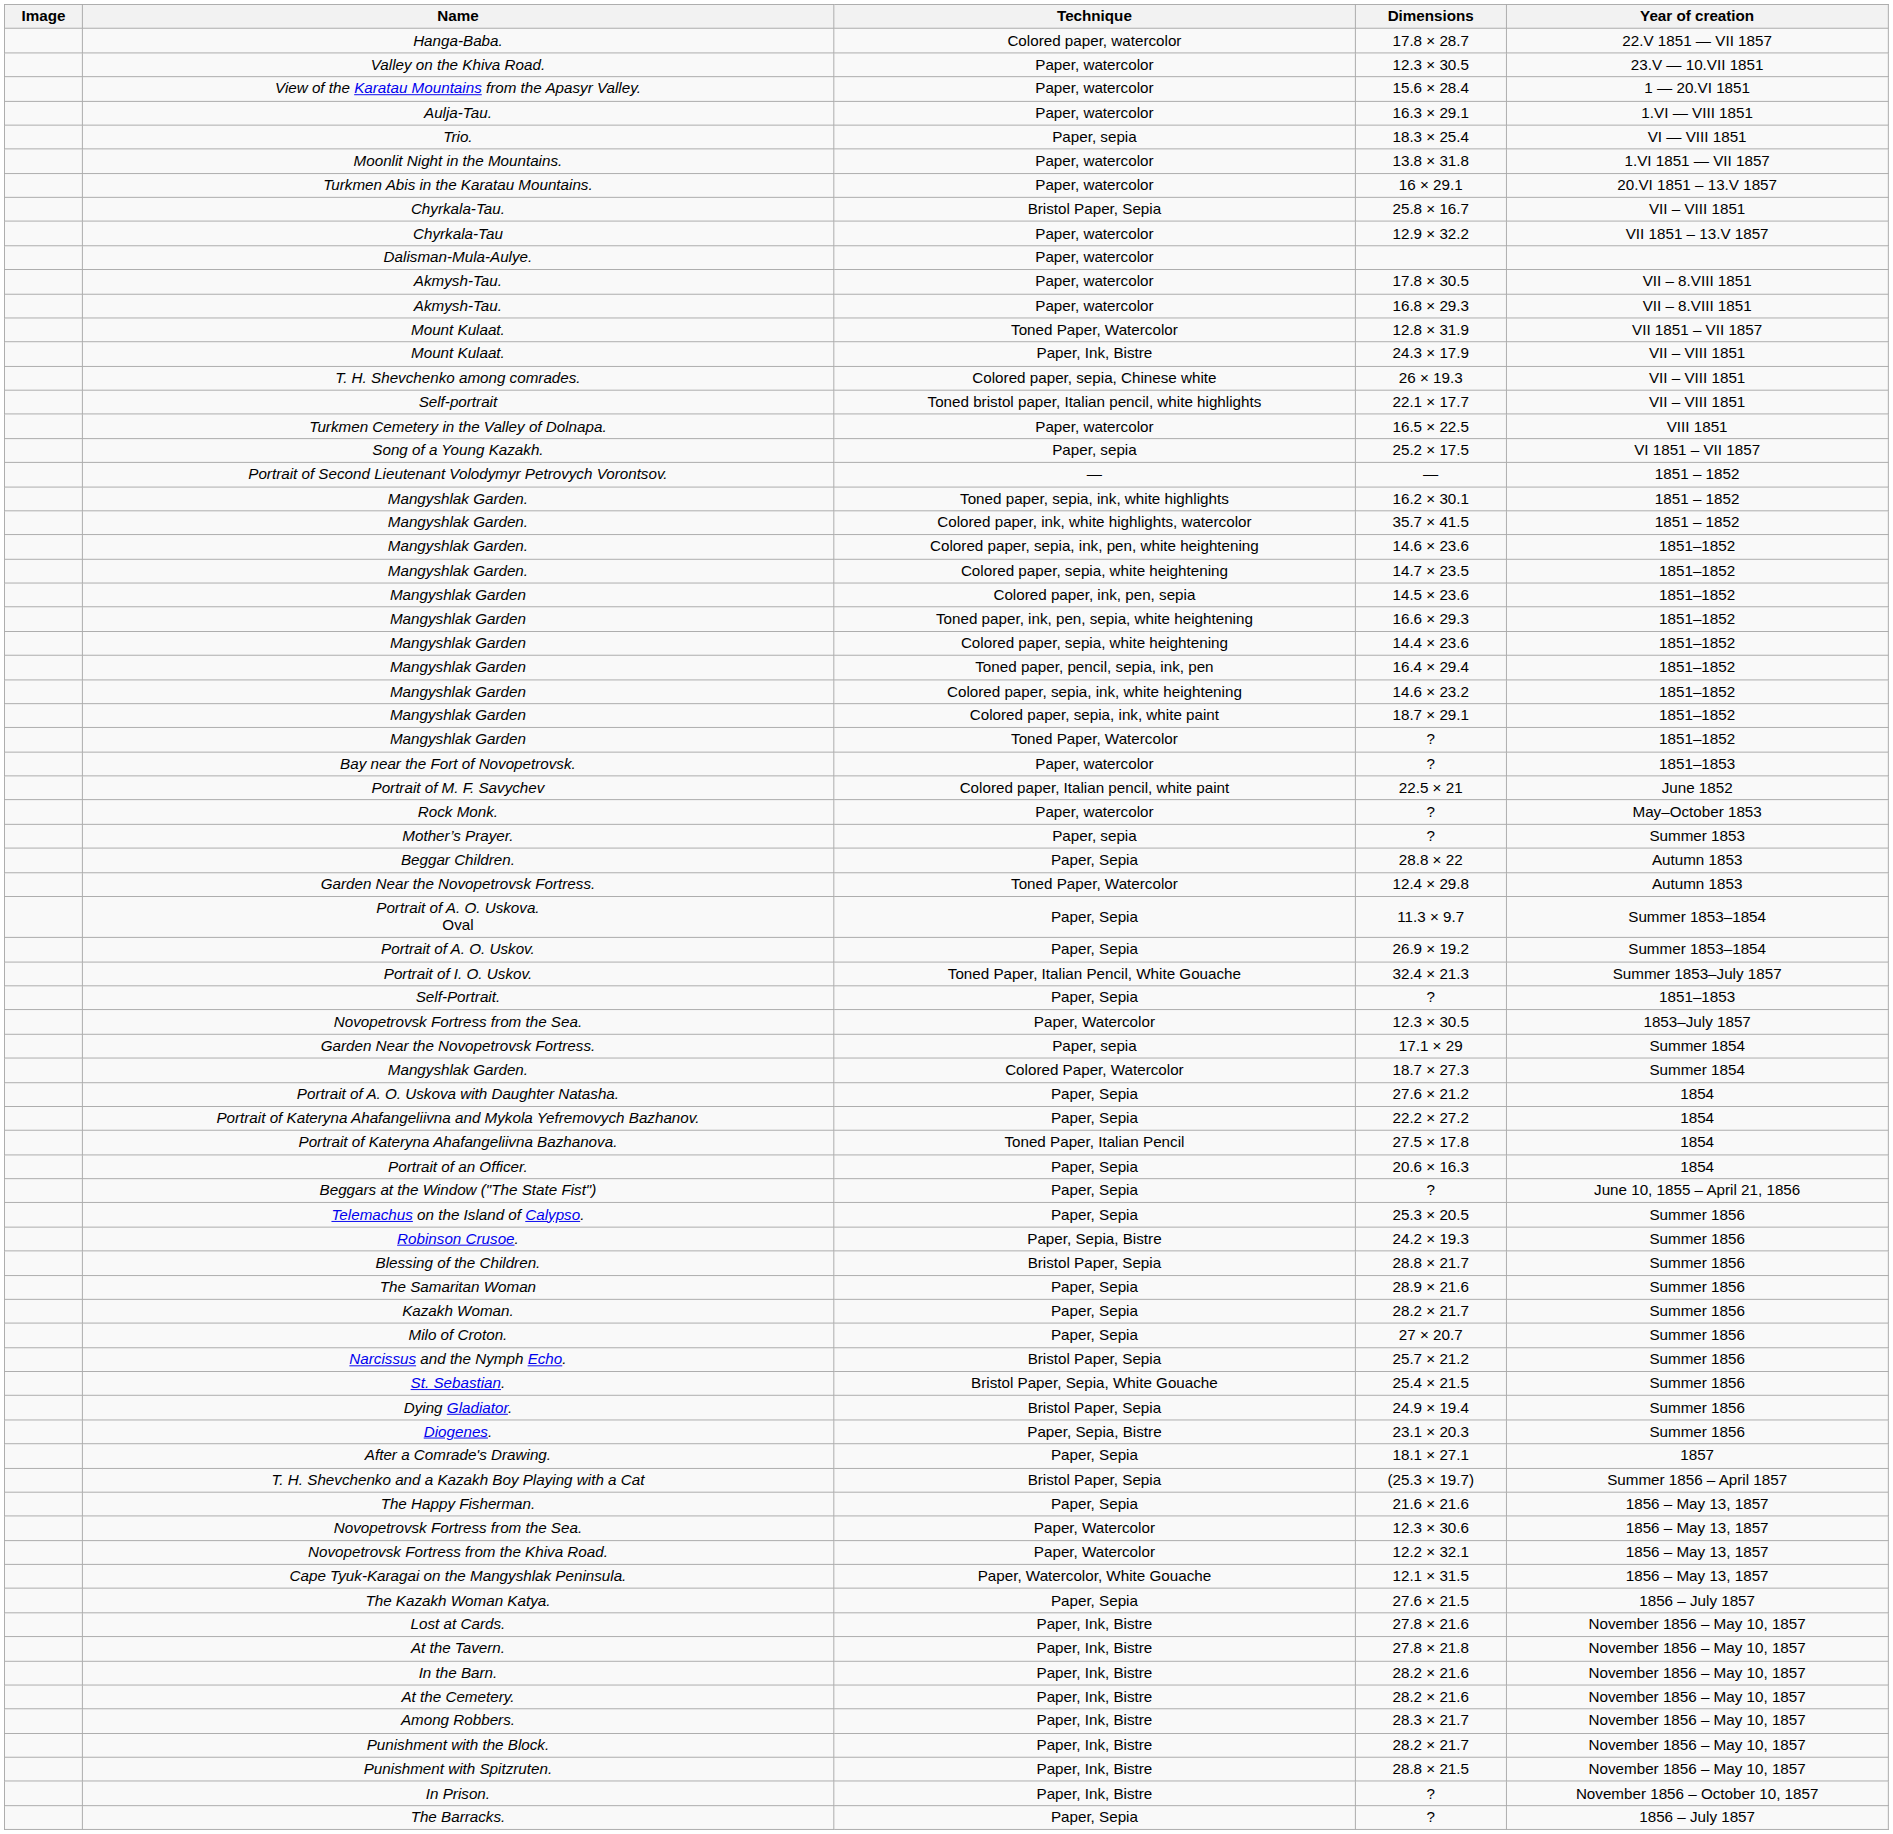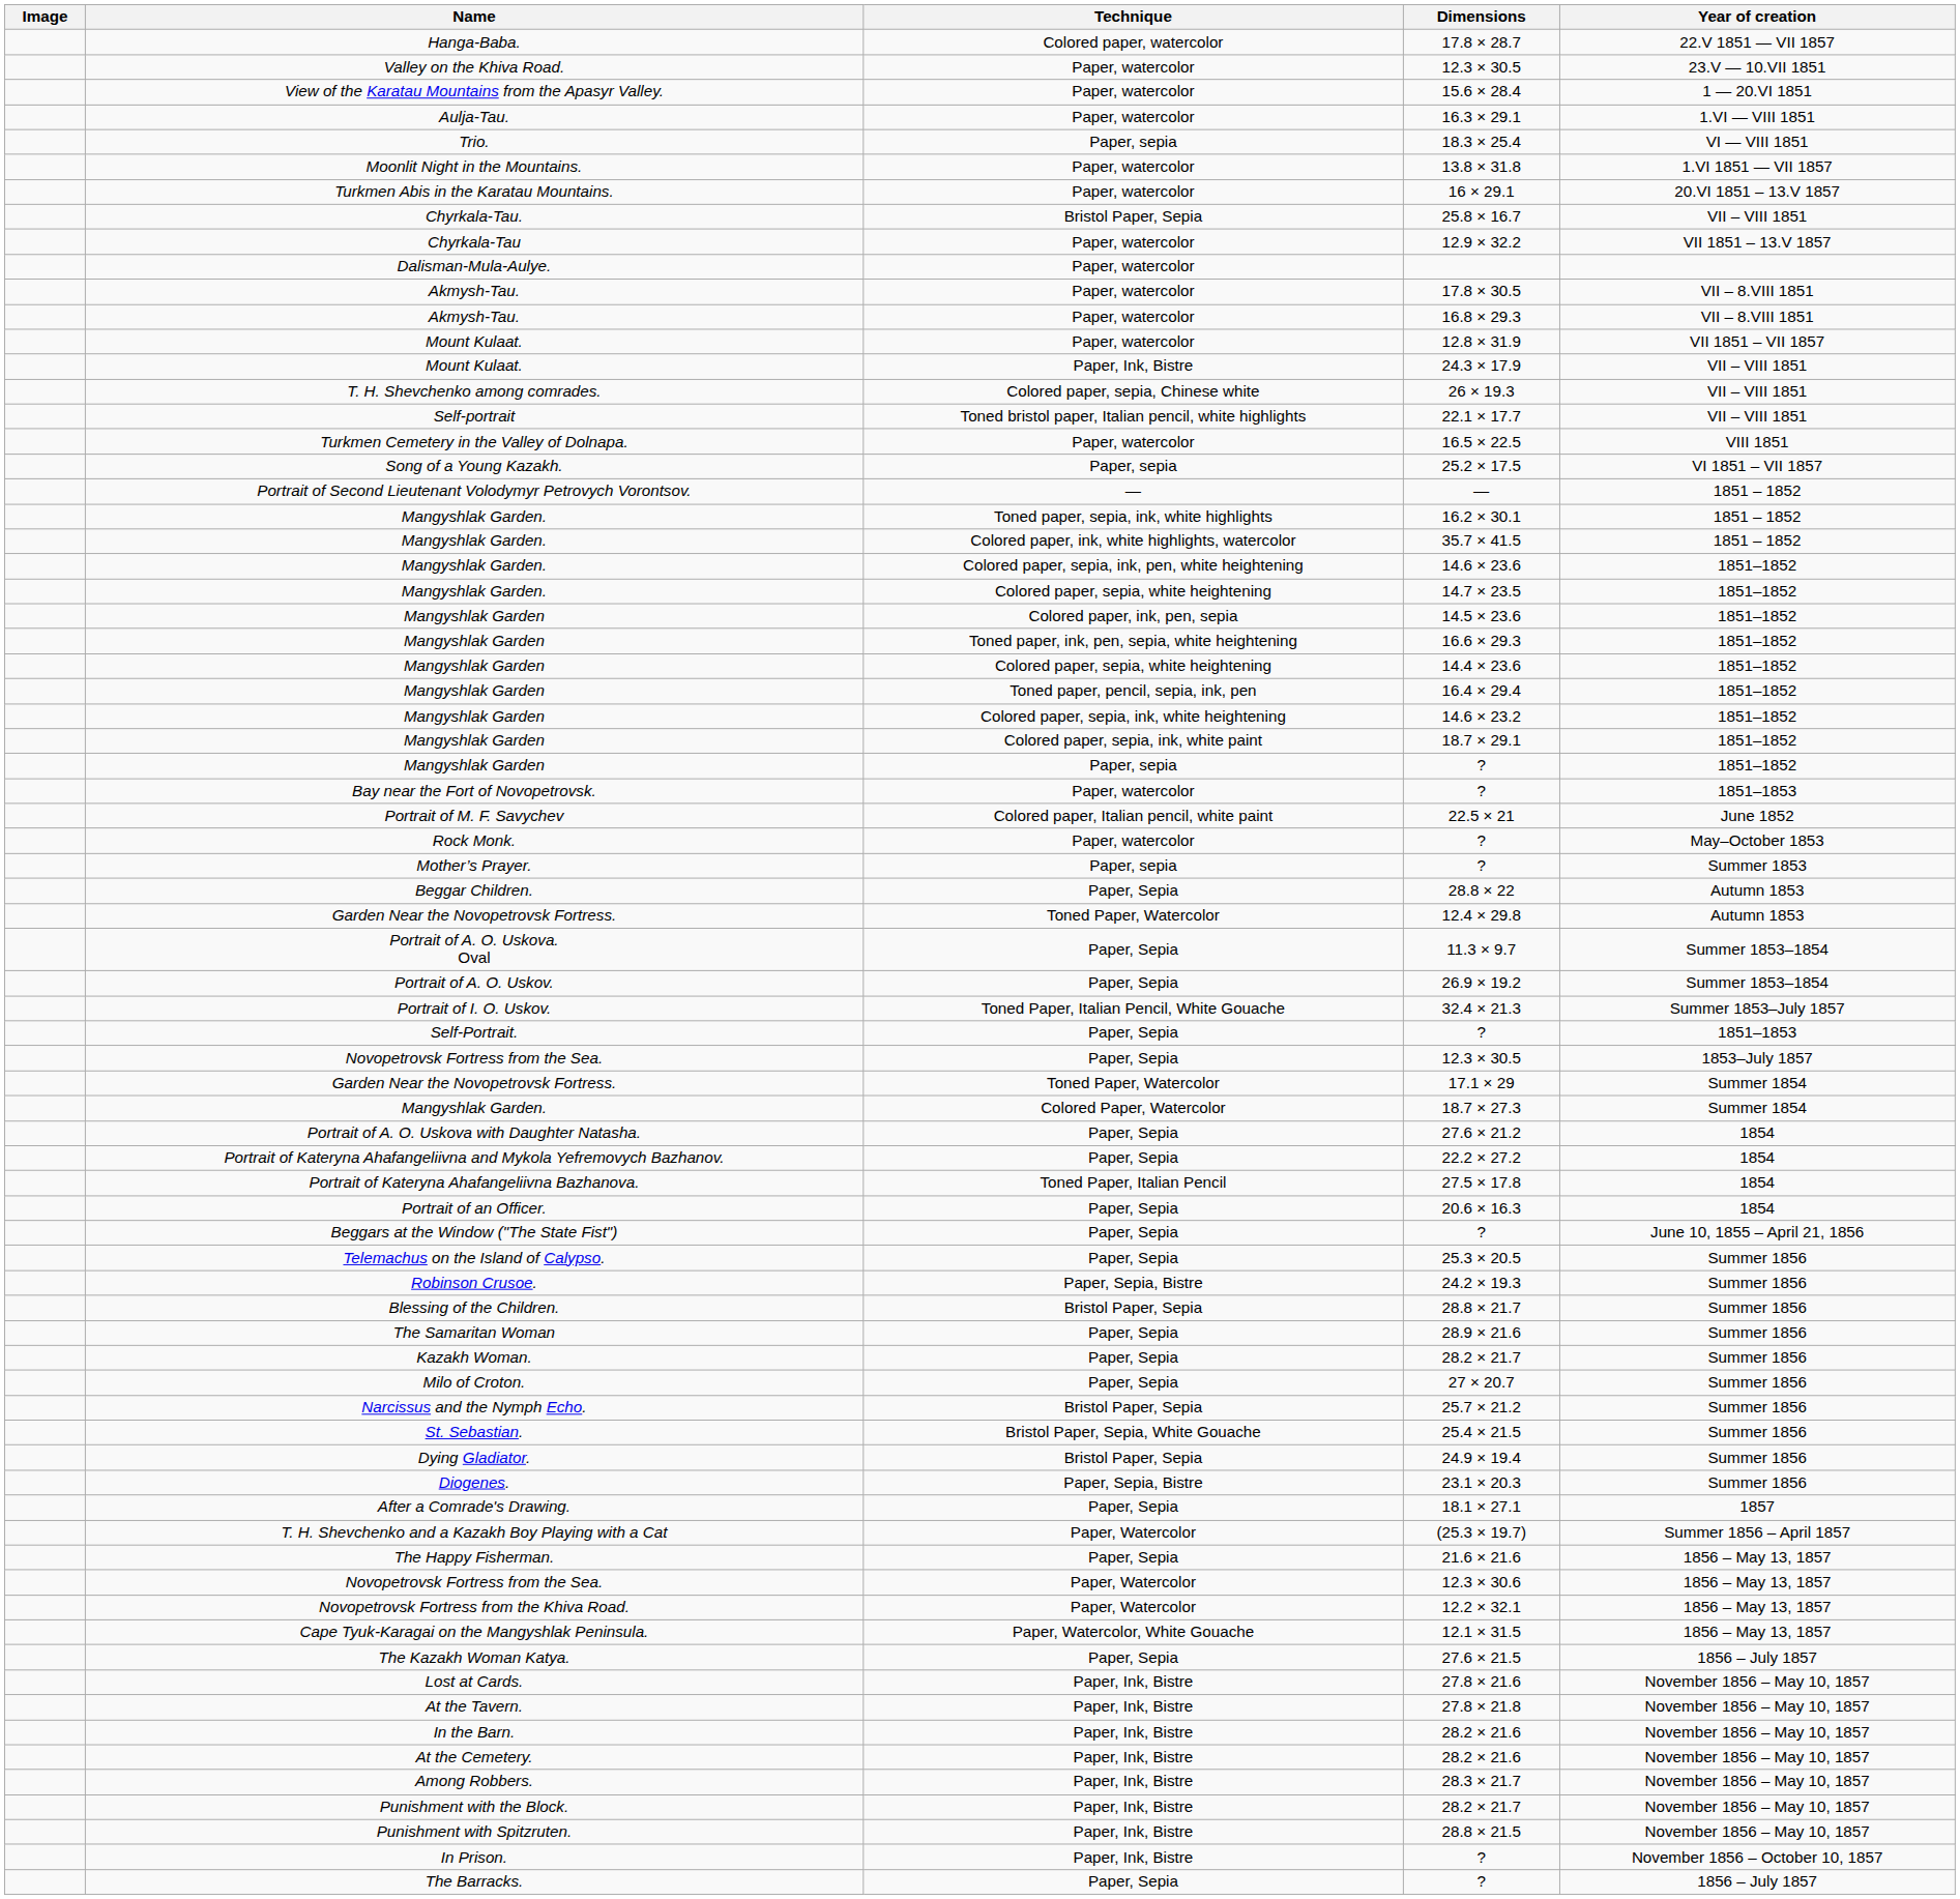12.8 × 31.9 | Technique: Toned Paper, Watercolor -> Paper, watercolor
Mangyshlak Garden / ? | Technique: Toned Paper, Watercolor -> Paper, sepia
Novopetrovsk Fortress from the Sea. / 12.3 × 30.5 | Technique: Paper, Watercolor -> Paper, Sepia
17.1 × 29 | Technique: Paper, sepia -> Toned Paper, Watercolor
(25.3 × 19.7) | Technique: Bristol Paper, Sepia -> Paper, Watercolor
